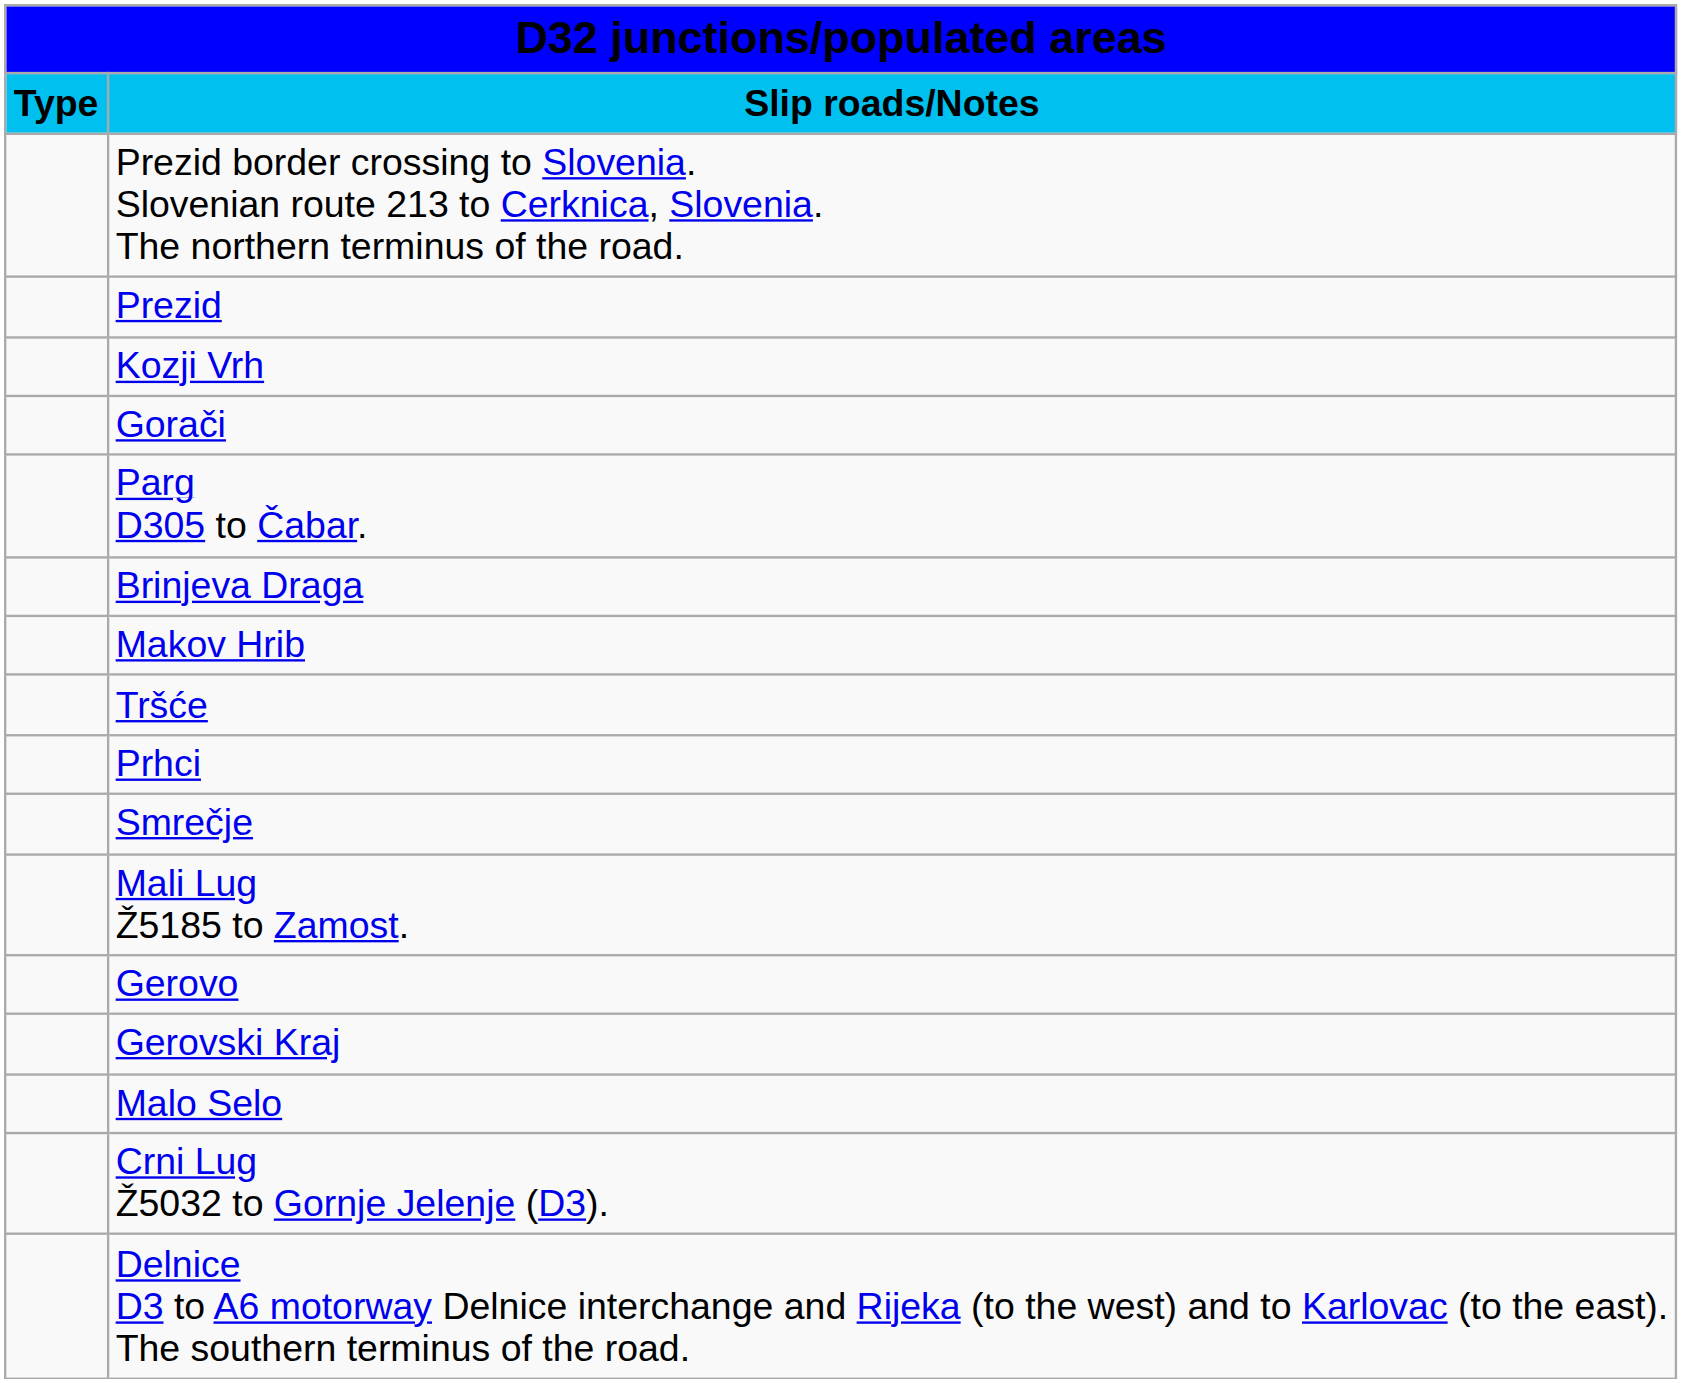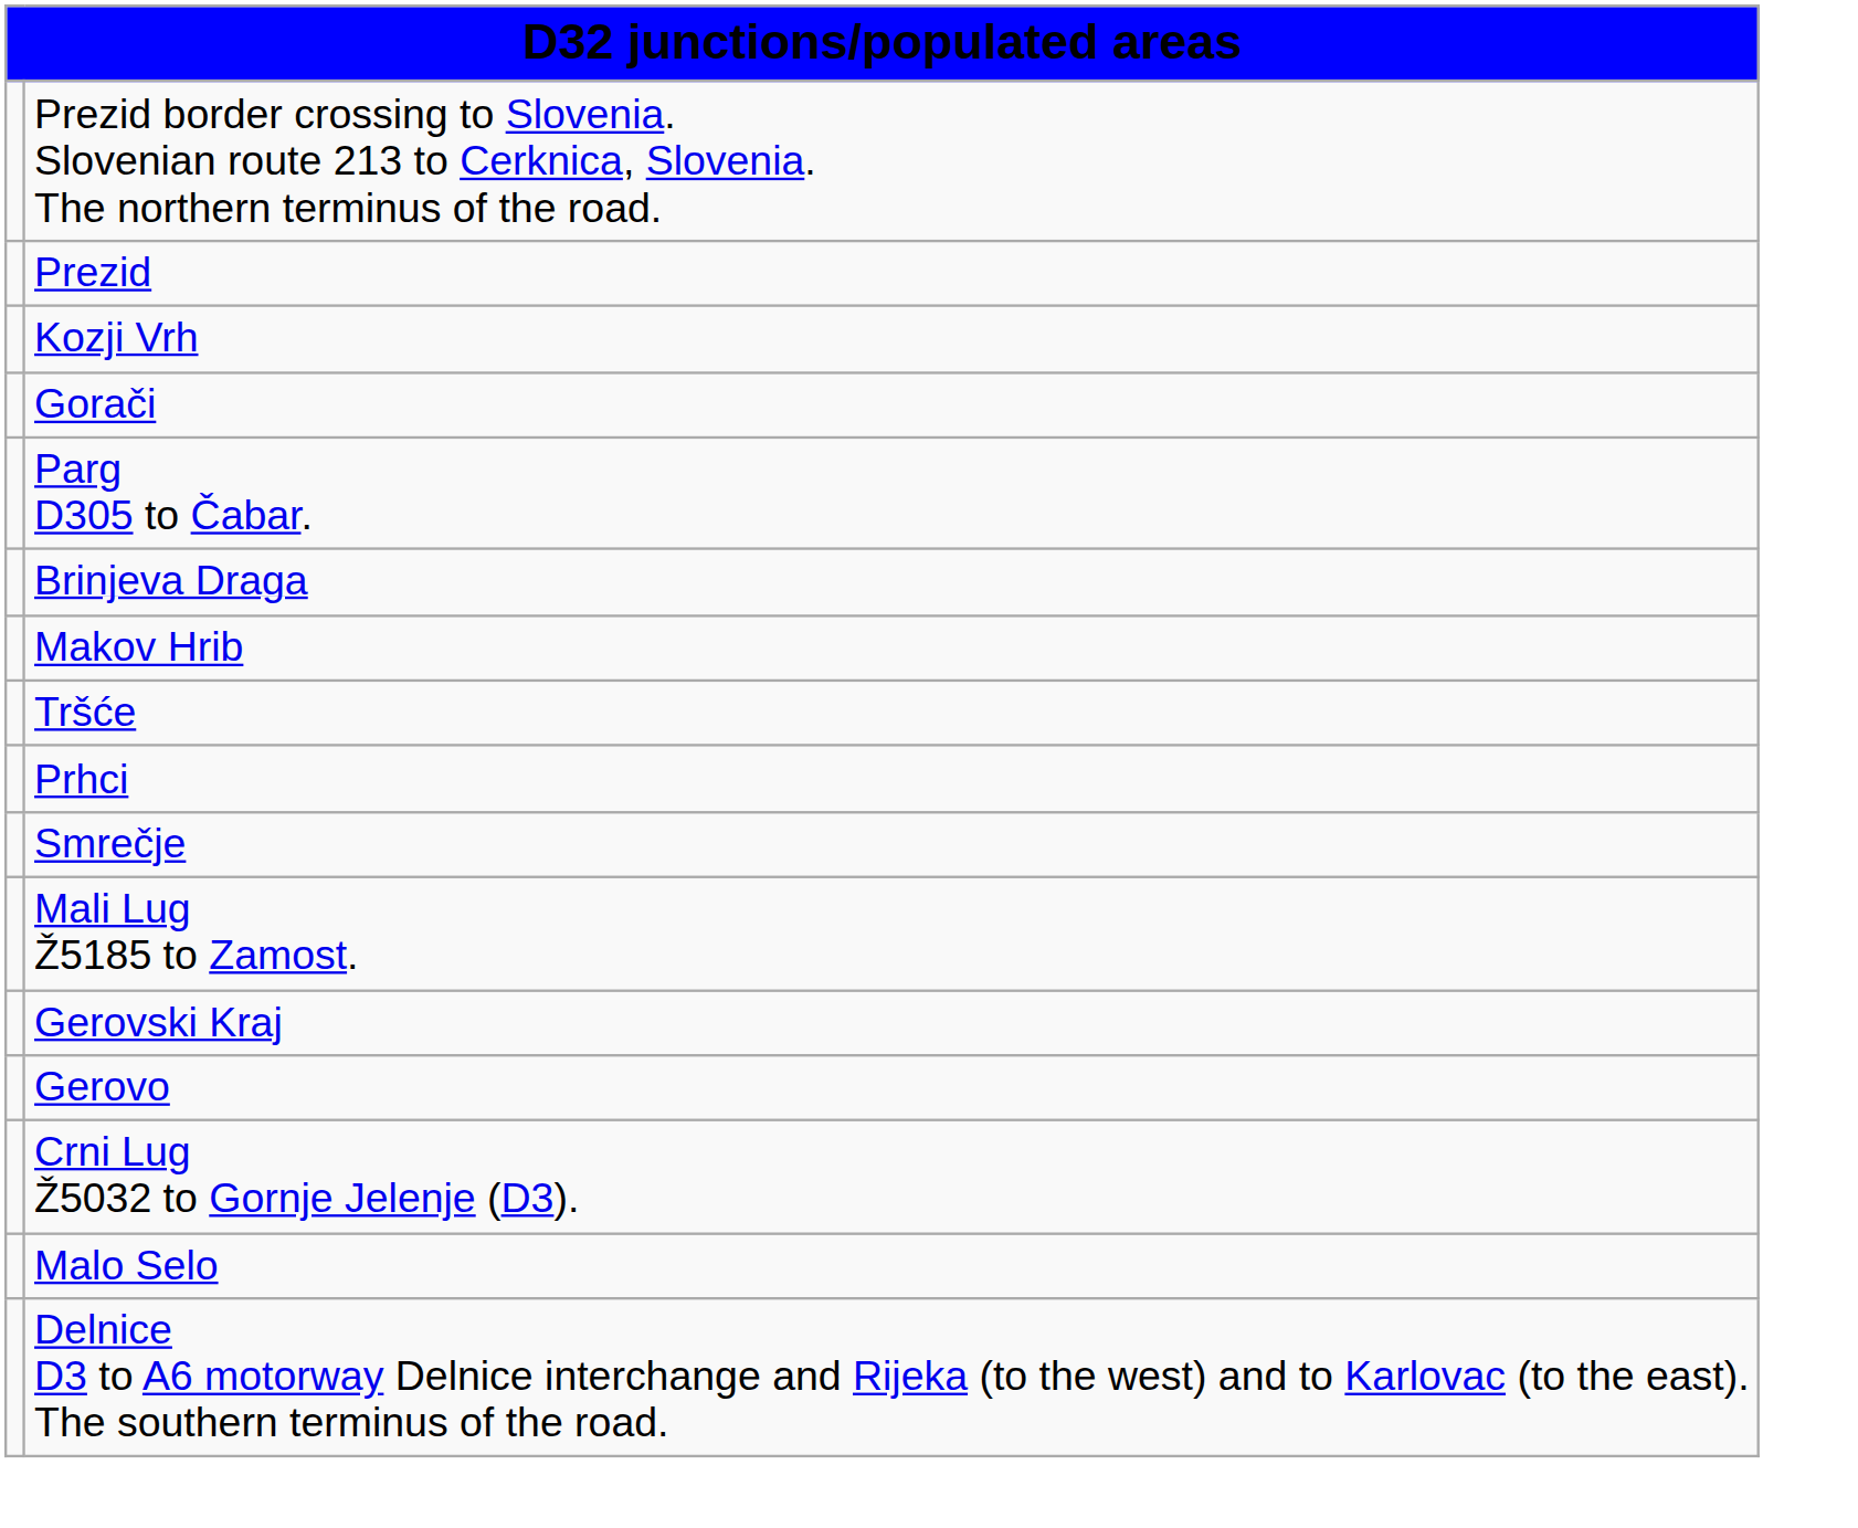- row: Type | Slip roads/Notes
rows swapped: Gerovo <-> Gerovski Kraj
rows swapped: Malo Selo <-> Crni Lug Ž5032 to Gornje Jelenje (D3).
